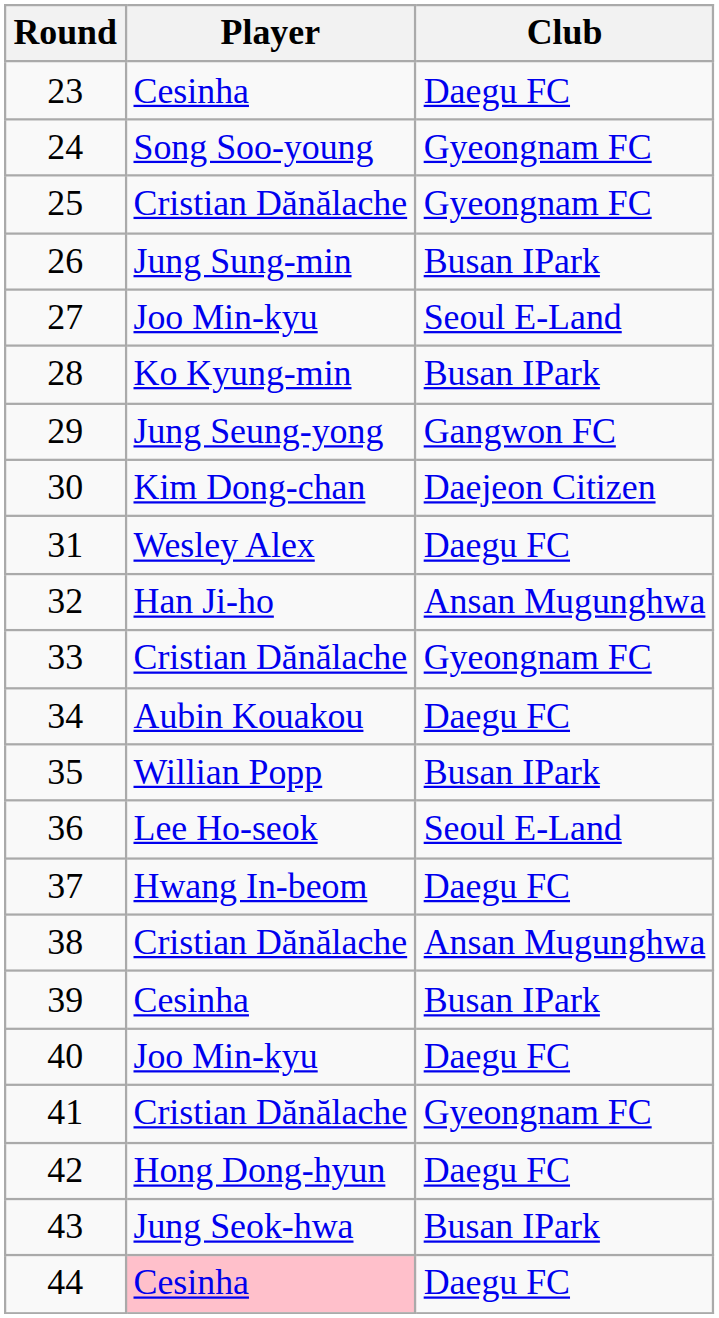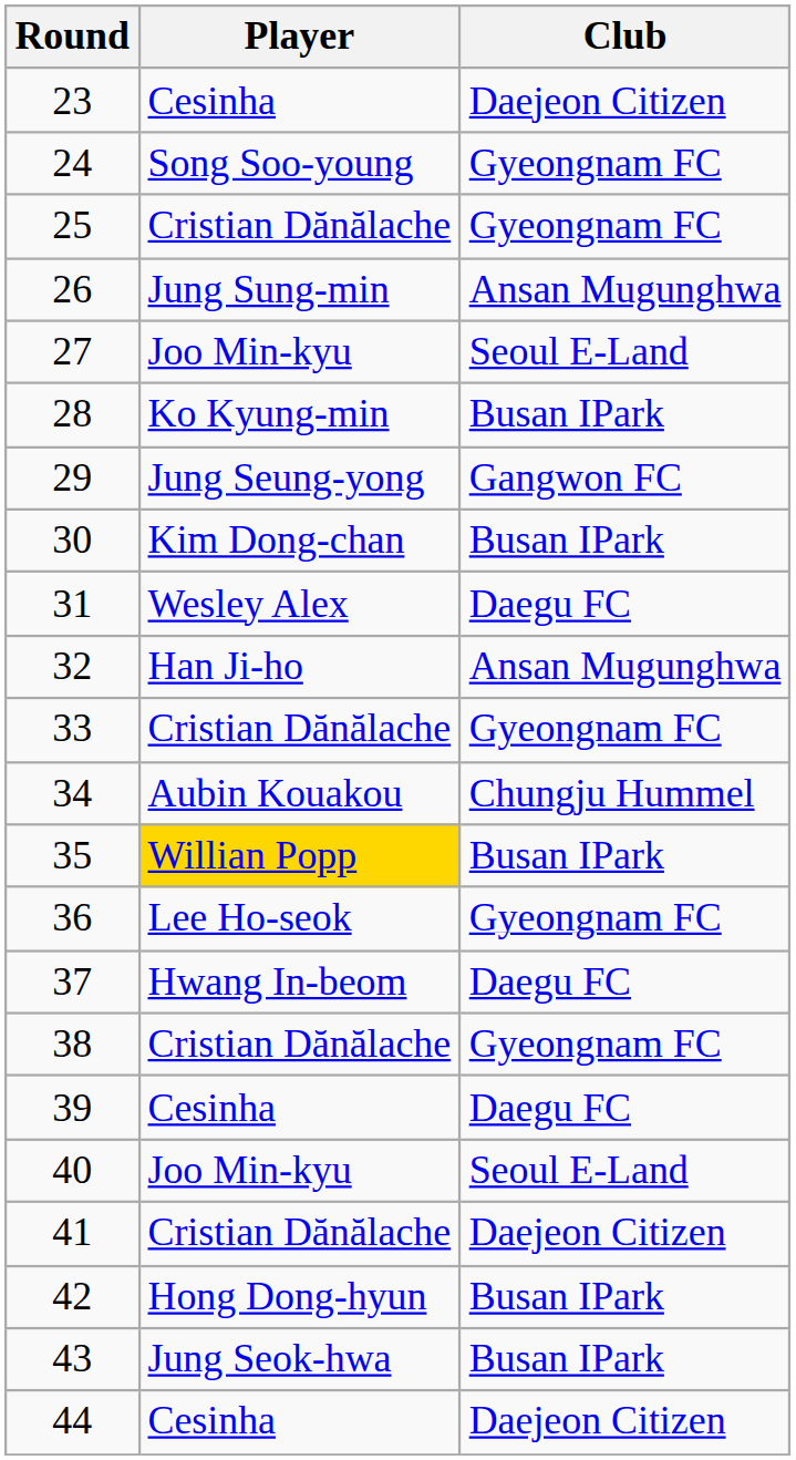23 | Club: Daegu FC -> Daejeon Citizen
26 | Club: Busan IPark -> Ansan Mugunghwa
30 | Club: Daejeon Citizen -> Busan IPark
34 | Club: Daegu FC -> Chungju Hummel
35 | Player: no background -> gold background
36 | Club: Seoul E-Land -> Gyeongnam FC
38 | Club: Ansan Mugunghwa -> Gyeongnam FC
39 | Club: Busan IPark -> Daegu FC
40 | Club: Daegu FC -> Seoul E-Land
41 | Club: Gyeongnam FC -> Daejeon Citizen
42 | Club: Daegu FC -> Busan IPark
44 | Player: pink background -> no background
44 | Club: Daegu FC -> Daejeon Citizen
